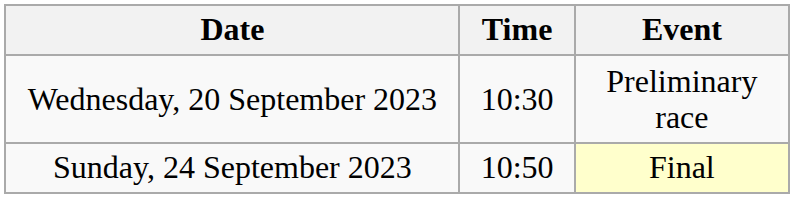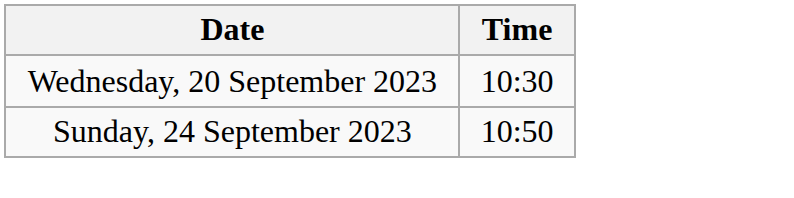- column: Event | Preliminary race | Final
